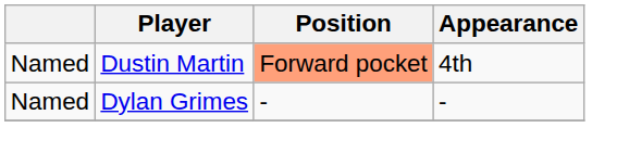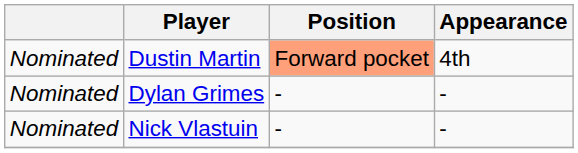Dustin Martin | column 1: Named -> Nominated
Dylan Grimes | column 1: Named -> Nominated
+ row: Nominated | Nick Vlastuin | - | -
